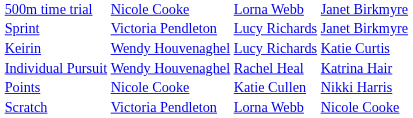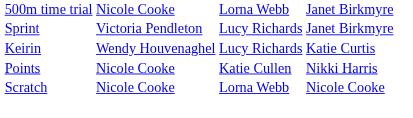- row: Individual Pursuit | Wendy Houvenaghel | Rachel Heal | Katrina Hair
Scratch | column 2: Victoria Pendleton -> Nicole Cooke
